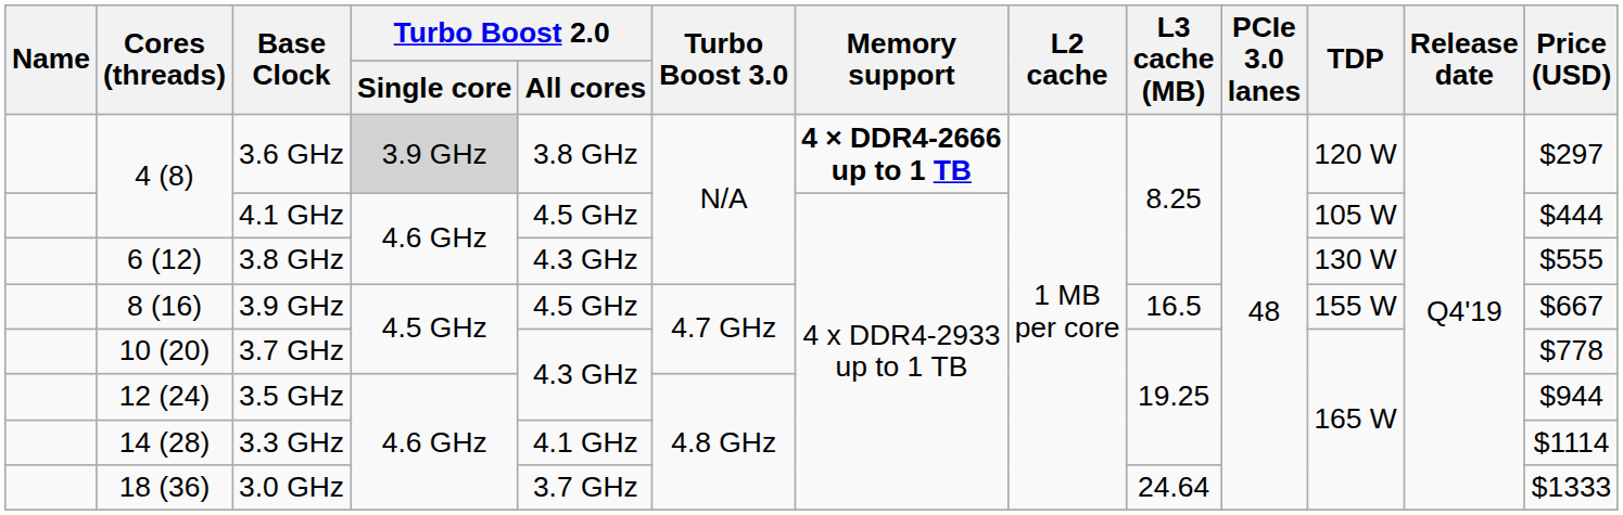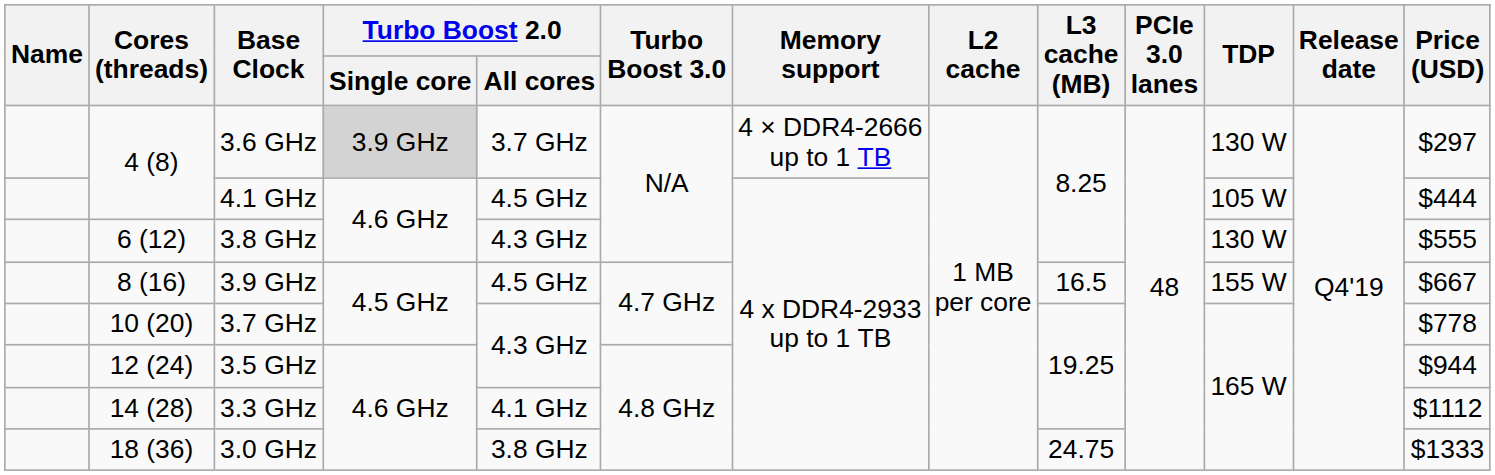3.6 GHz | Turbo Boost 2.0 / All cores: 3.8 GHz -> 3.7 GHz
3.6 GHz | Memory support: bold -> normal
3.6 GHz | TDP: 120 W -> 130 W
3.3 GHz | Price (USD): $1114 -> $1112
3.0 GHz | Turbo Boost 2.0 / All cores: 3.7 GHz -> 3.8 GHz
3.0 GHz | L3 cache (MB): 24.64 -> 24.75
